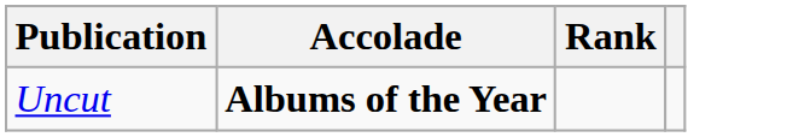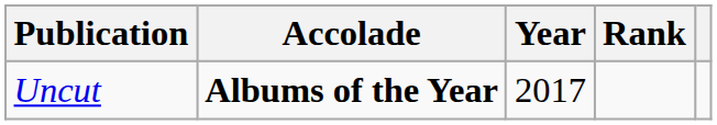+ column: Year | 2017
